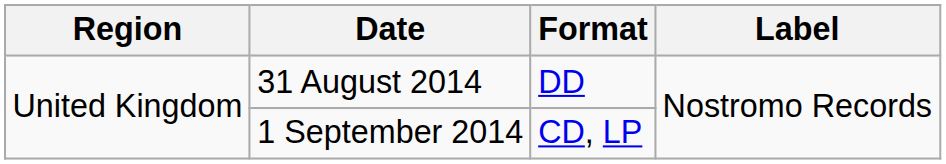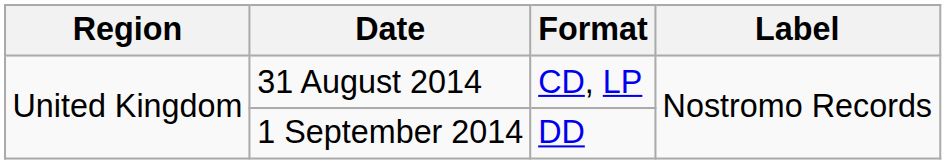31 August 2014 | Format: DD -> CD, LP
1 September 2014 | Format: CD, LP -> DD
